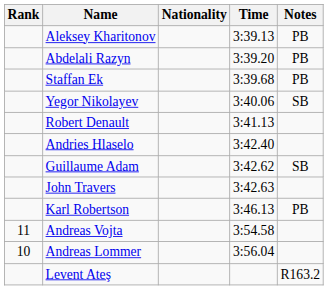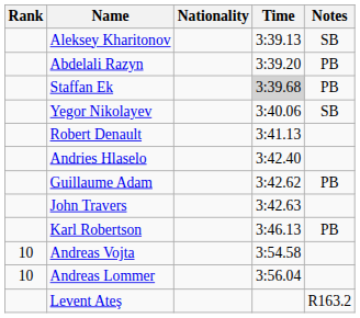Aleksey Kharitonov | Notes: PB -> SB
Staffan Ek | Time: no background -> lightgrey background
Guillaume Adam | Notes: SB -> PB
Andreas Vojta | Rank: 11 -> 10
